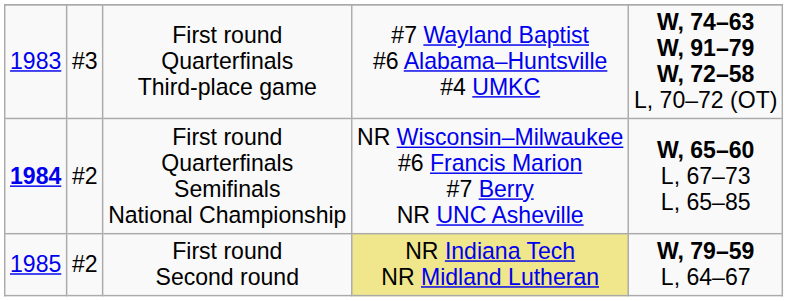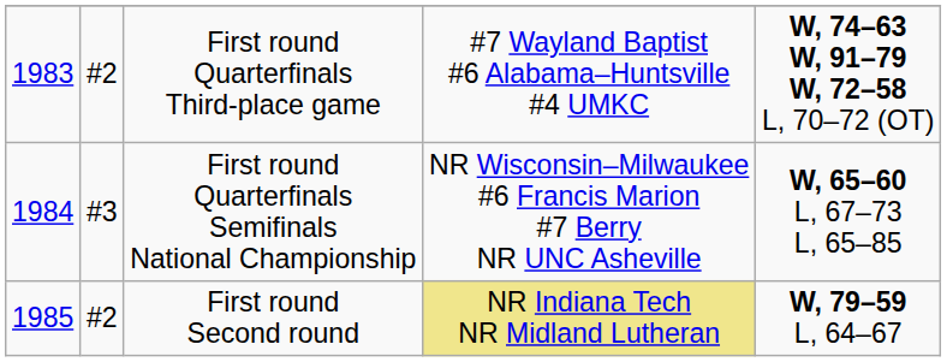First round Quarterfinals Third-place game | column 2: #3 -> #2
First round Quarterfinals Semifinals National Championship | column 1: bold -> normal
First round Quarterfinals Semifinals National Championship | column 2: #2 -> #3
